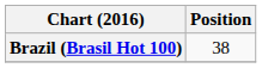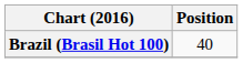Brazil (Brasil Hot 100) | Position: 38 -> 40
